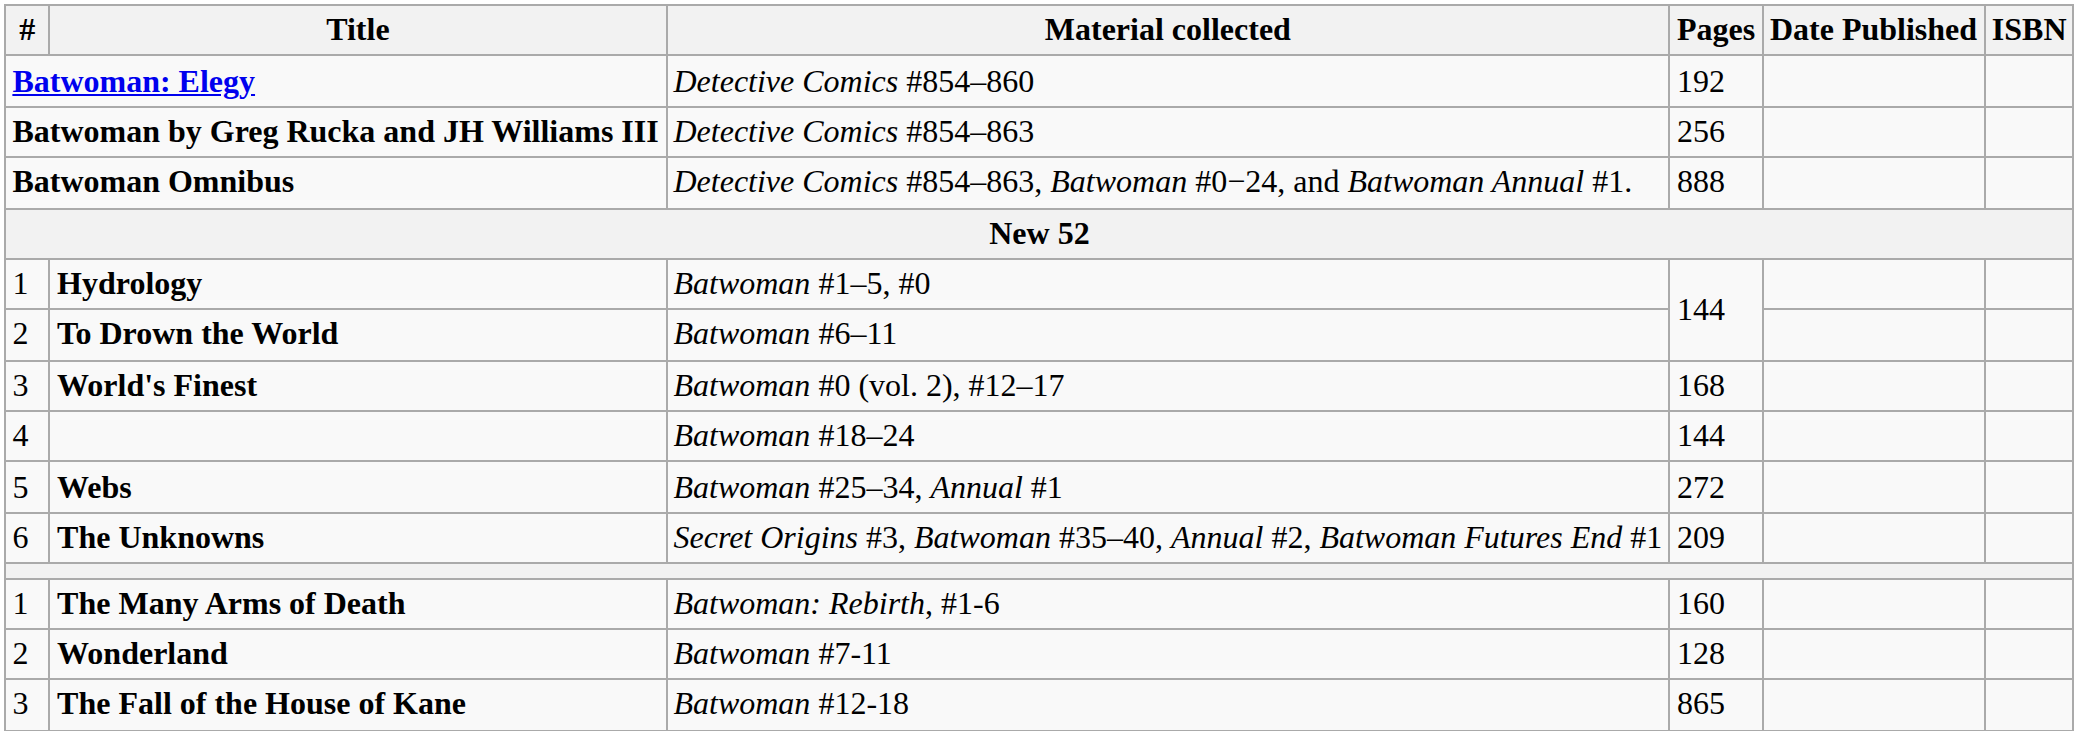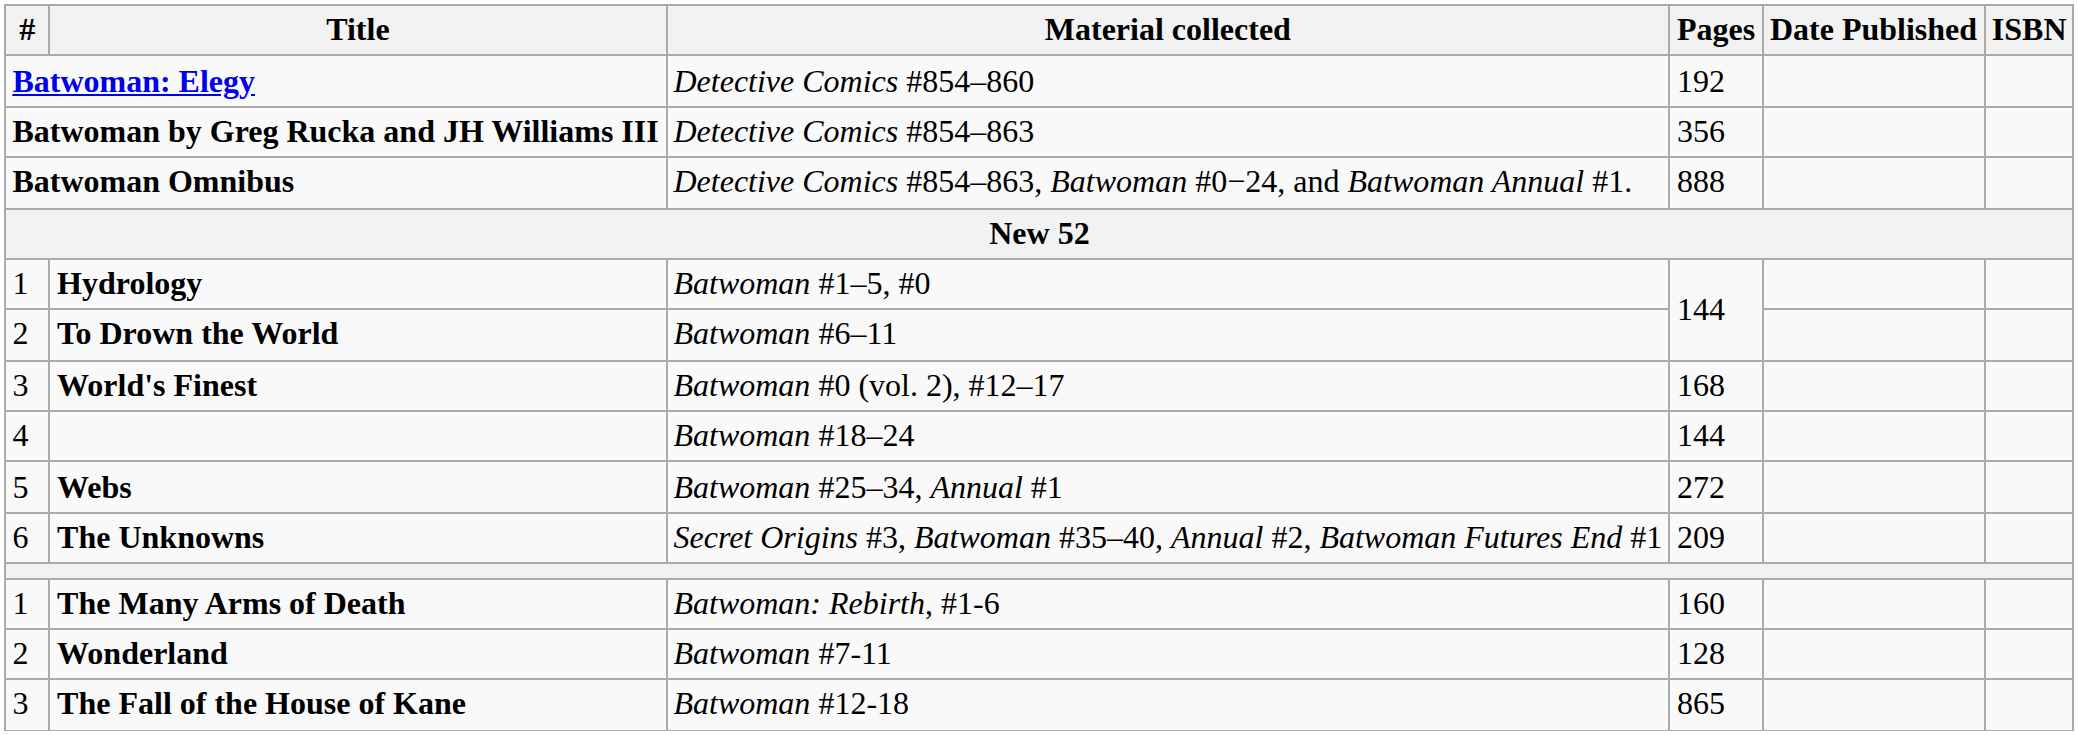Batwoman by Greg Rucka and JH Williams III | Pages: 256 -> 356
